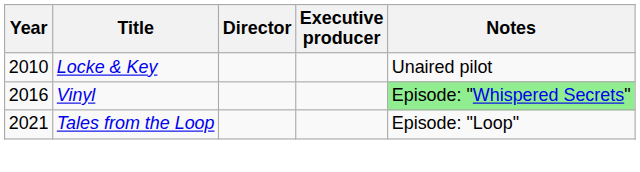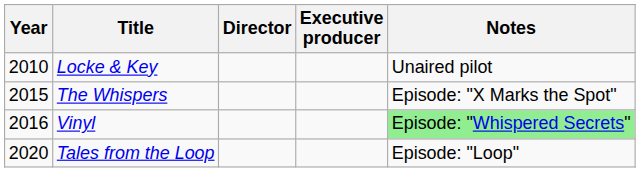+ row: 2015 | The Whispers | Episode: "X Marks the Spot"
Tales from the Loop | Year: 2021 -> 2020
